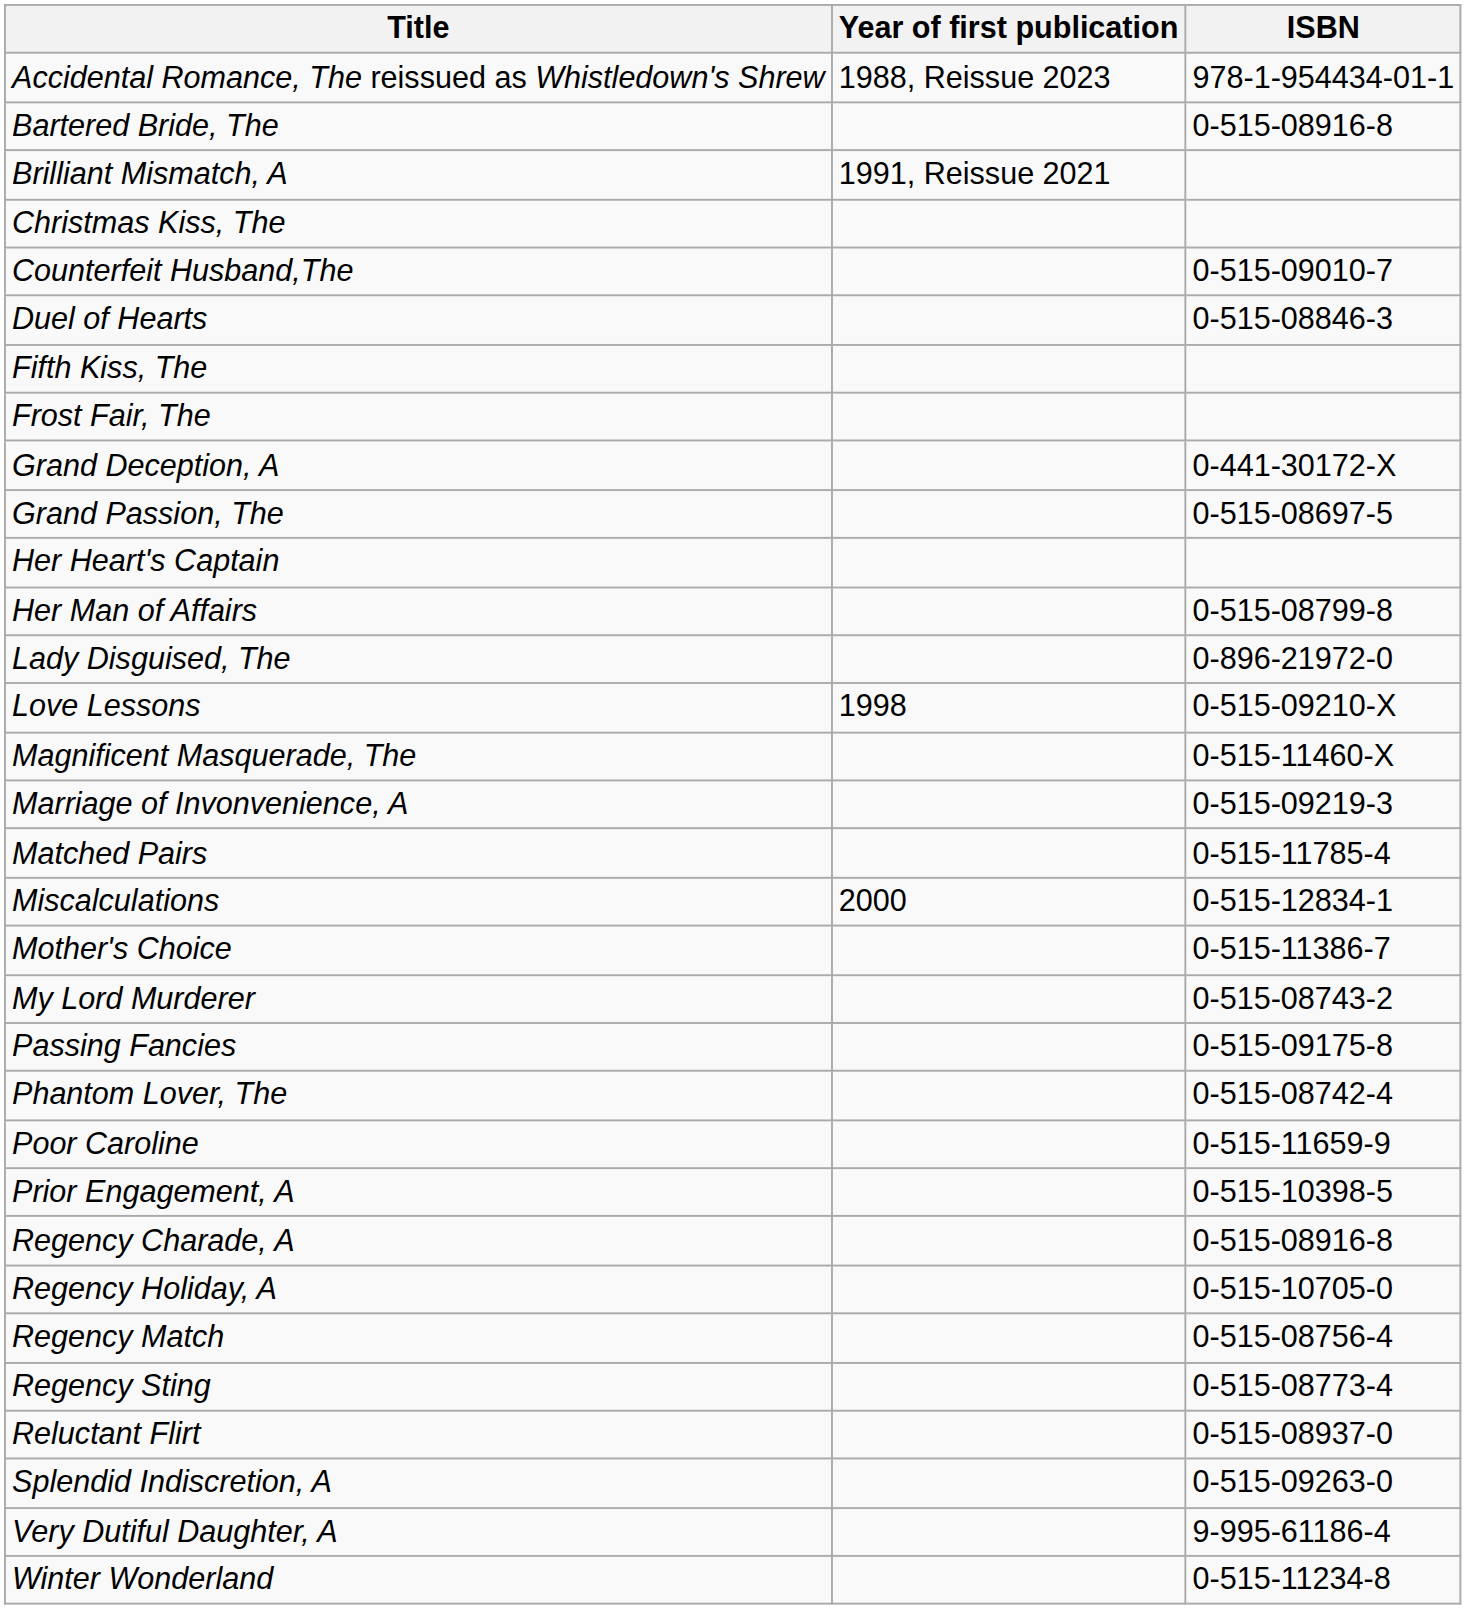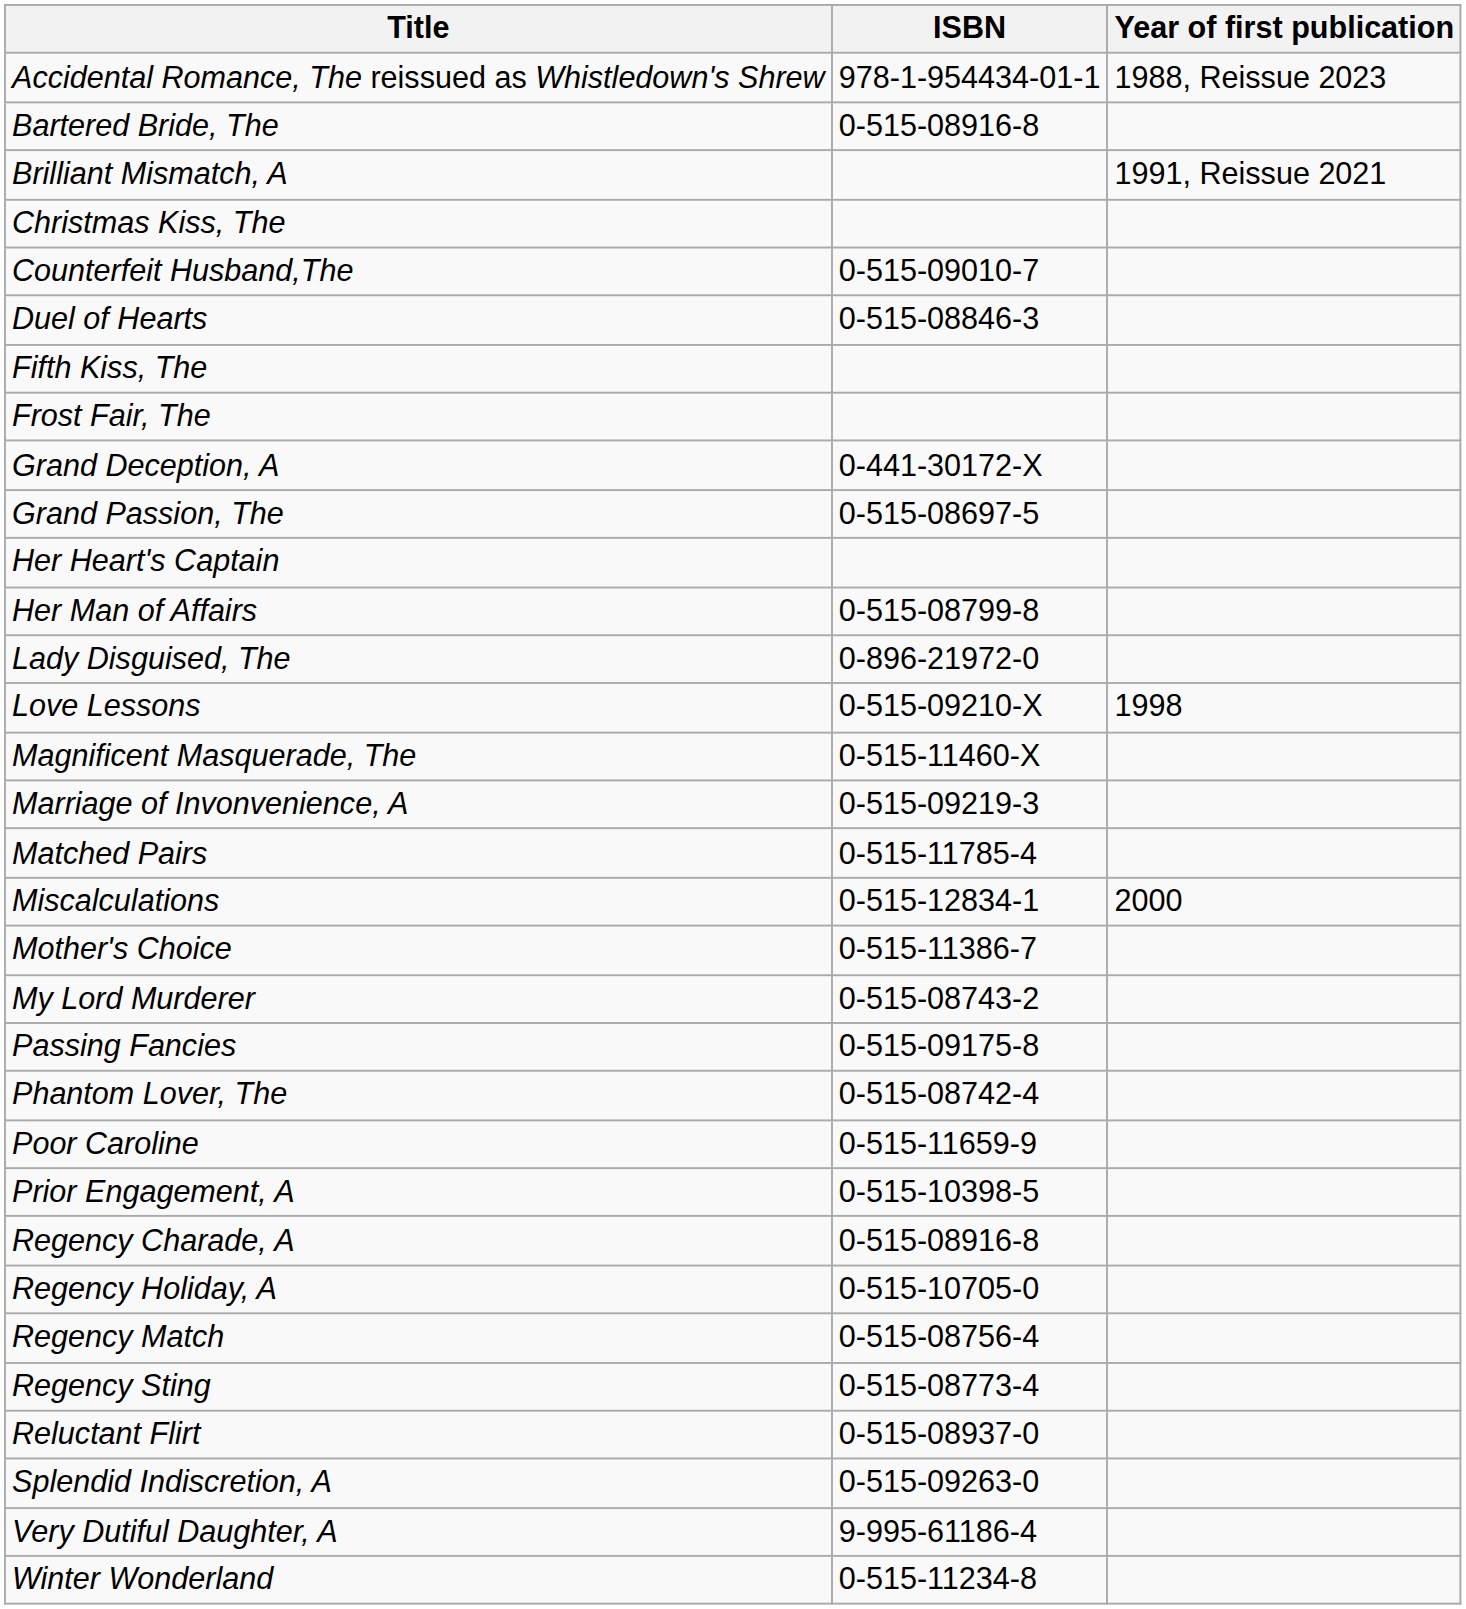columns swapped: Year of first publication <-> ISBN
